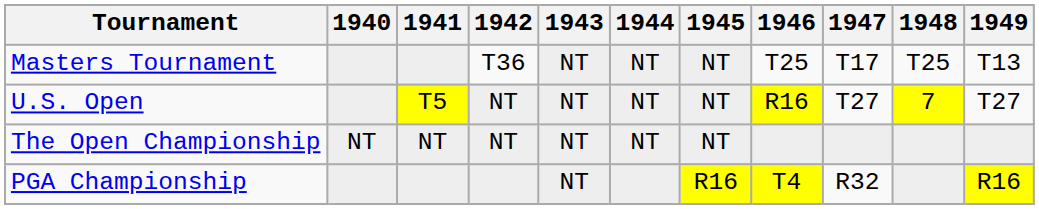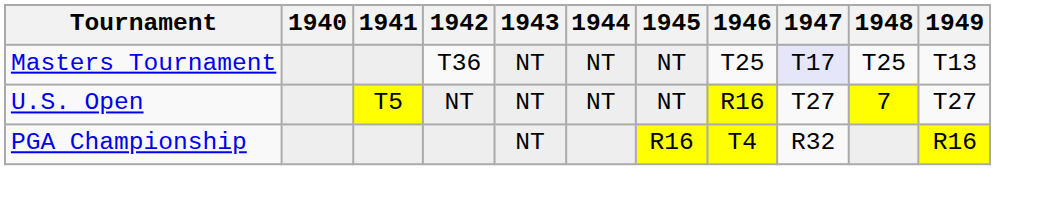Masters Tournament | 1947: no background -> lavender background
- row: The Open Championship | NT | NT | NT | NT | NT | NT
